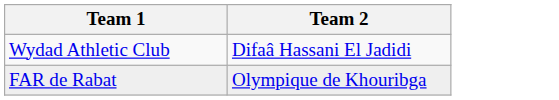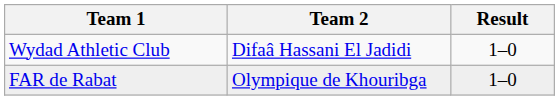+ column: Result | 1–0 | 1–0
